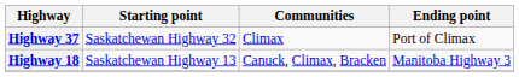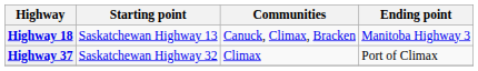rows swapped: Highway 18 <-> Highway 37
